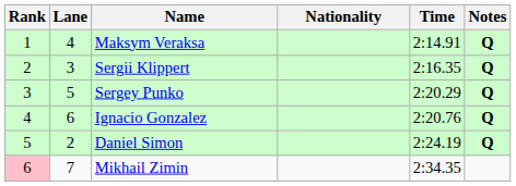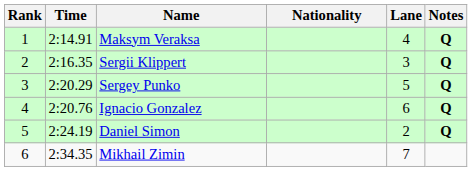columns swapped: Lane <-> Time
Mikhail Zimin | Rank: pink background -> no background
